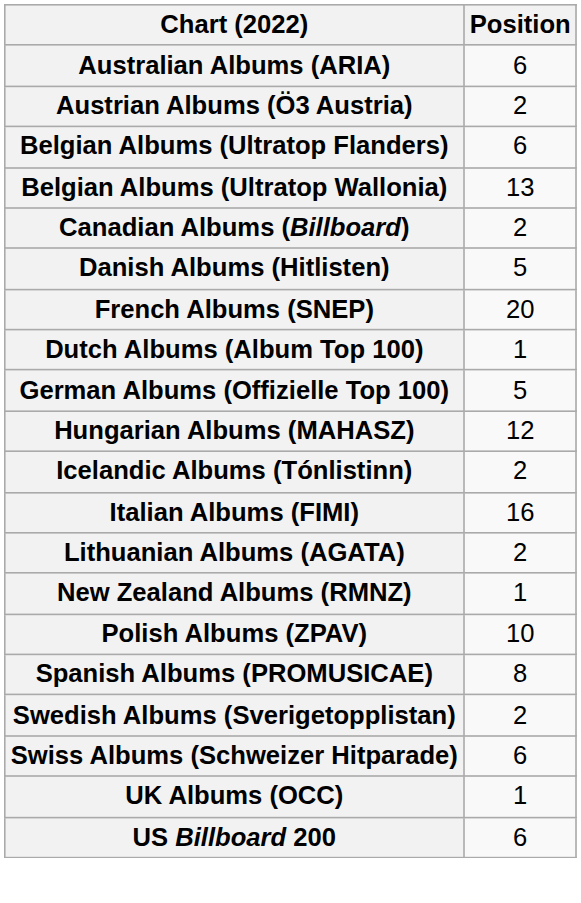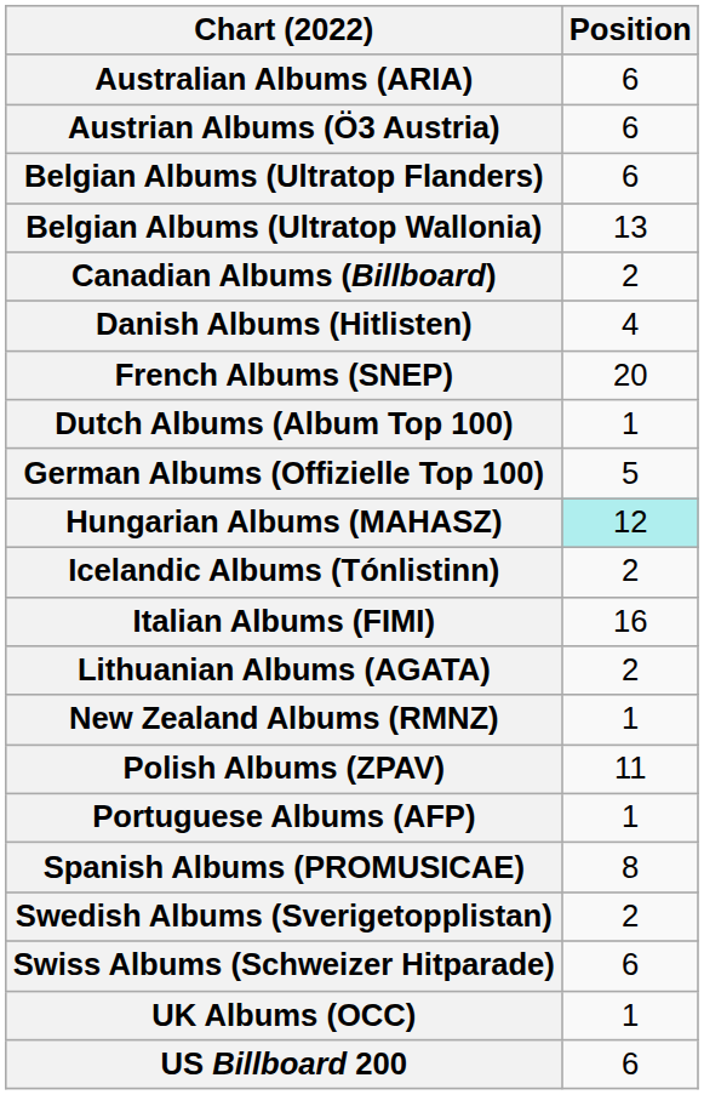Austrian Albums (Ö3 Austria) | Position: 2 -> 6
Danish Albums (Hitlisten) | Position: 5 -> 4
Hungarian Albums (MAHASZ) | Position: no background -> paleturquoise background
Polish Albums (ZPAV) | Position: 10 -> 11
+ row: Portuguese Albums (AFP) | 1
